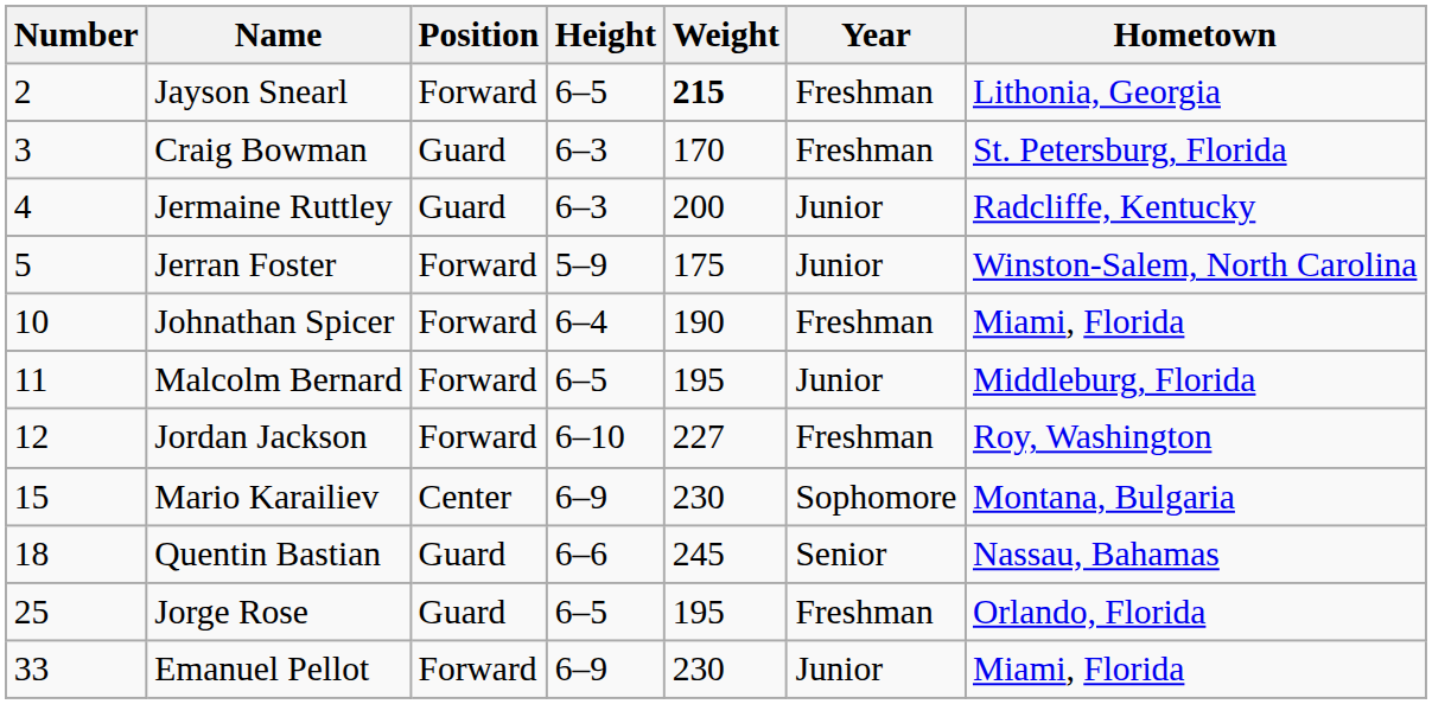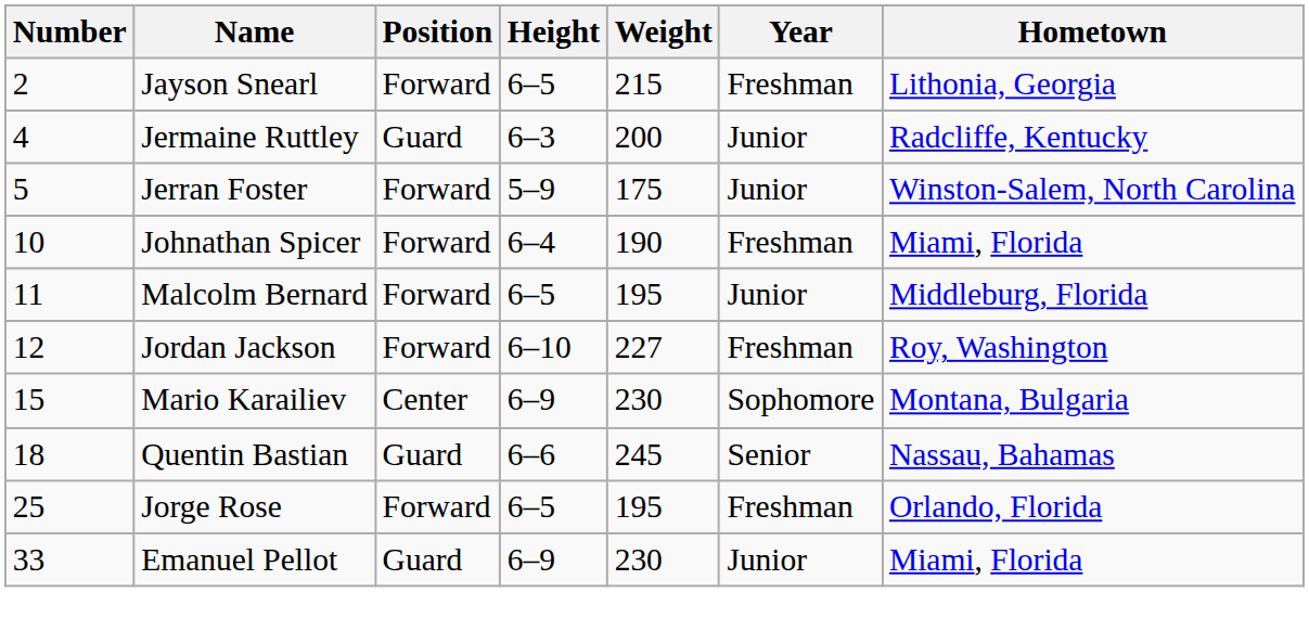Jayson Snearl | Weight: bold -> normal
- row: 3 | Craig Bowman | Guard | 6–3 | 170 | Freshman | St. Petersburg, Florida
Jorge Rose | Position: Guard -> Forward
Emanuel Pellot | Position: Forward -> Guard
